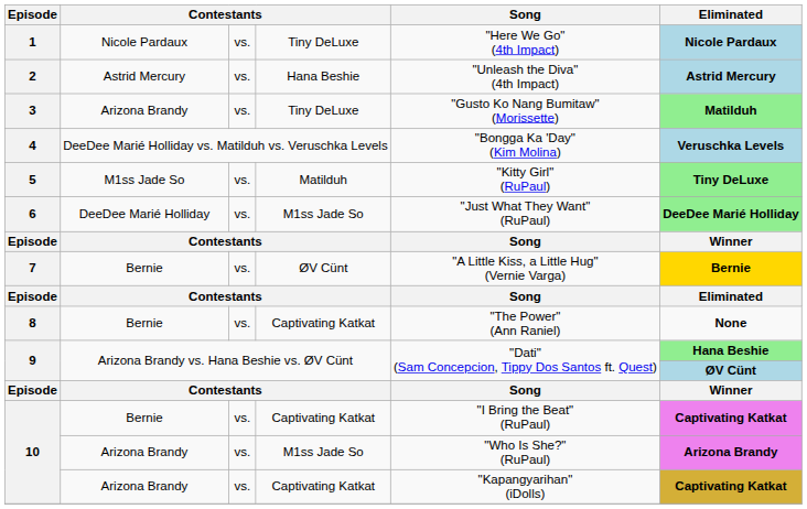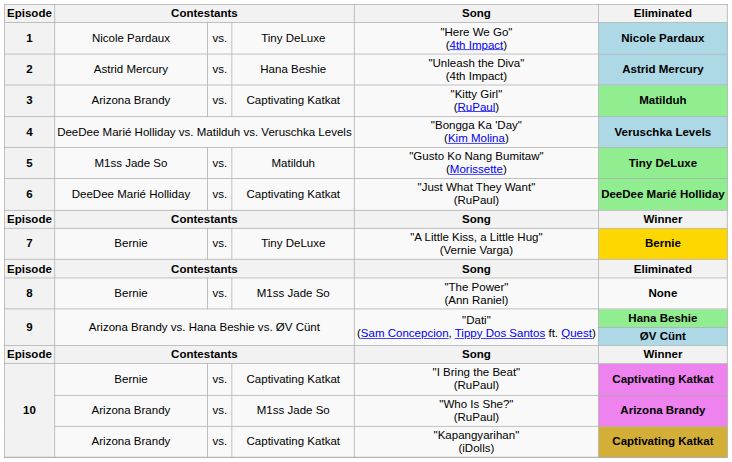3 | column 4: Tiny DeLuxe -> Captivating Katkat
3 | Song: "Gusto Ko Nang Bumitaw" (Morissette) -> "Kitty Girl" (RuPaul)
5 | Song: "Kitty Girl" (RuPaul) -> "Gusto Ko Nang Bumitaw" (Morissette)
6 | column 4: M1ss Jade So -> Captivating Katkat
7 | column 4: ØV Cünt -> Tiny DeLuxe
8 | column 4: Captivating Katkat -> M1ss Jade So
